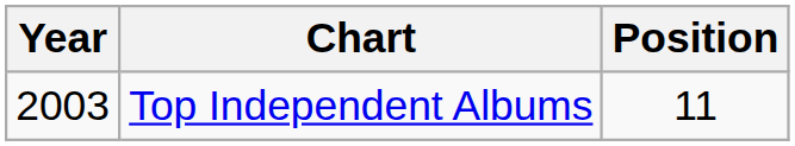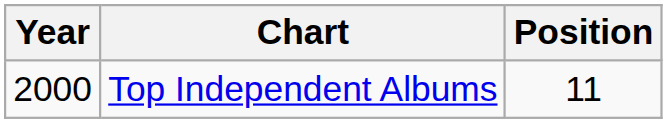Top Independent Albums | Year: 2003 -> 2000
